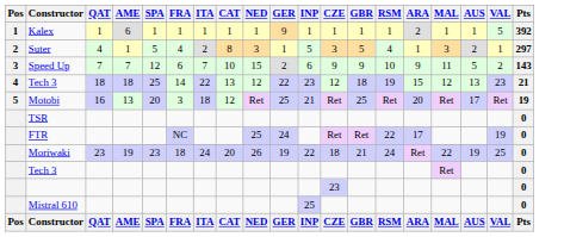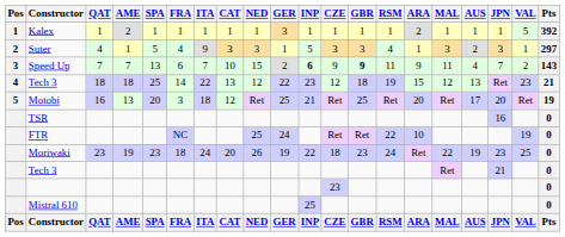+ column: JPN | 1 | 3 | 7 | Ret | 20 | 16 | 23 | 21 | JPN
Kalex | AME: 6 -> 2
Kalex | GER: 9 -> 3
Suter | ITA: 2 -> 9
Suter | CAT: 8 -> 3
Suter | GBR: 5 -> 3
Speed Up | SPA: 12 -> 13
Speed Up | INP: normal -> bold
Speed Up | GBR: normal -> bold
Speed Up | RSM: 10 -> 11
Speed Up | AUS: 5 -> 4
FTR | ARA: 17 -> 10
Moriwaki | GBR: 21 -> 23
